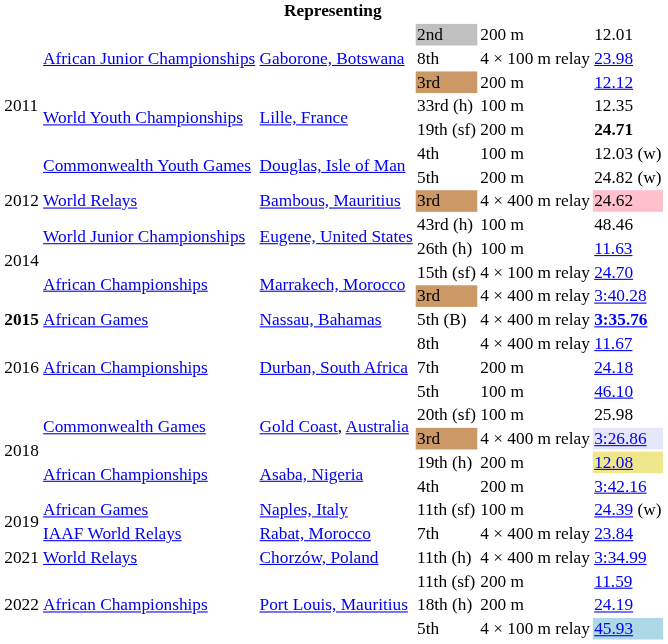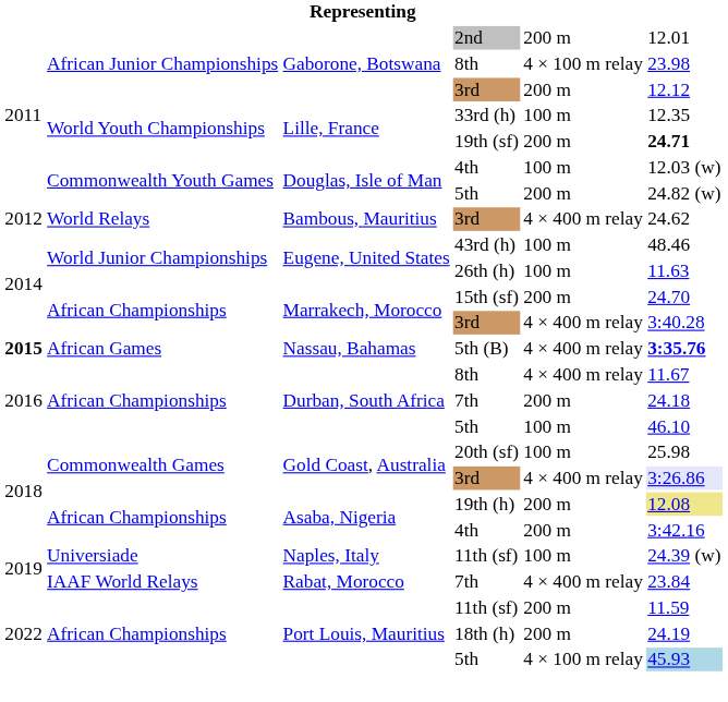Bambous, Mauritius / 3rd | column 6: pink background -> no background
15th (sf) | column 5: 4 × 100 m relay -> 200 m
Naples, Italy / 11th (sf) | column 2: African Games -> Universiade
- row: 2021 | World Relays | Chorzów, Poland | 11th (h) | 4 × 400 m relay | 3:34.99
